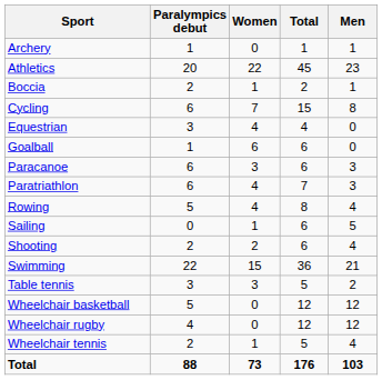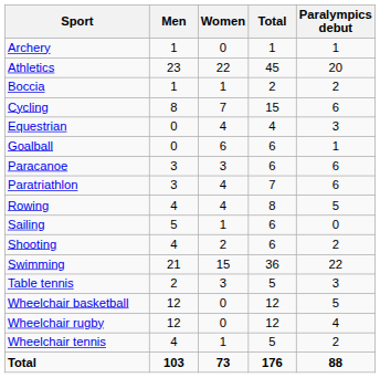columns swapped: Men <-> Paralympics debut
